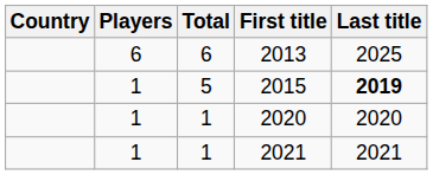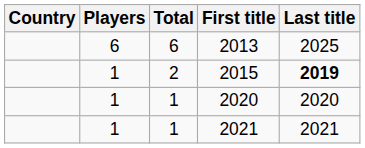2015 | Total: 5 -> 2
